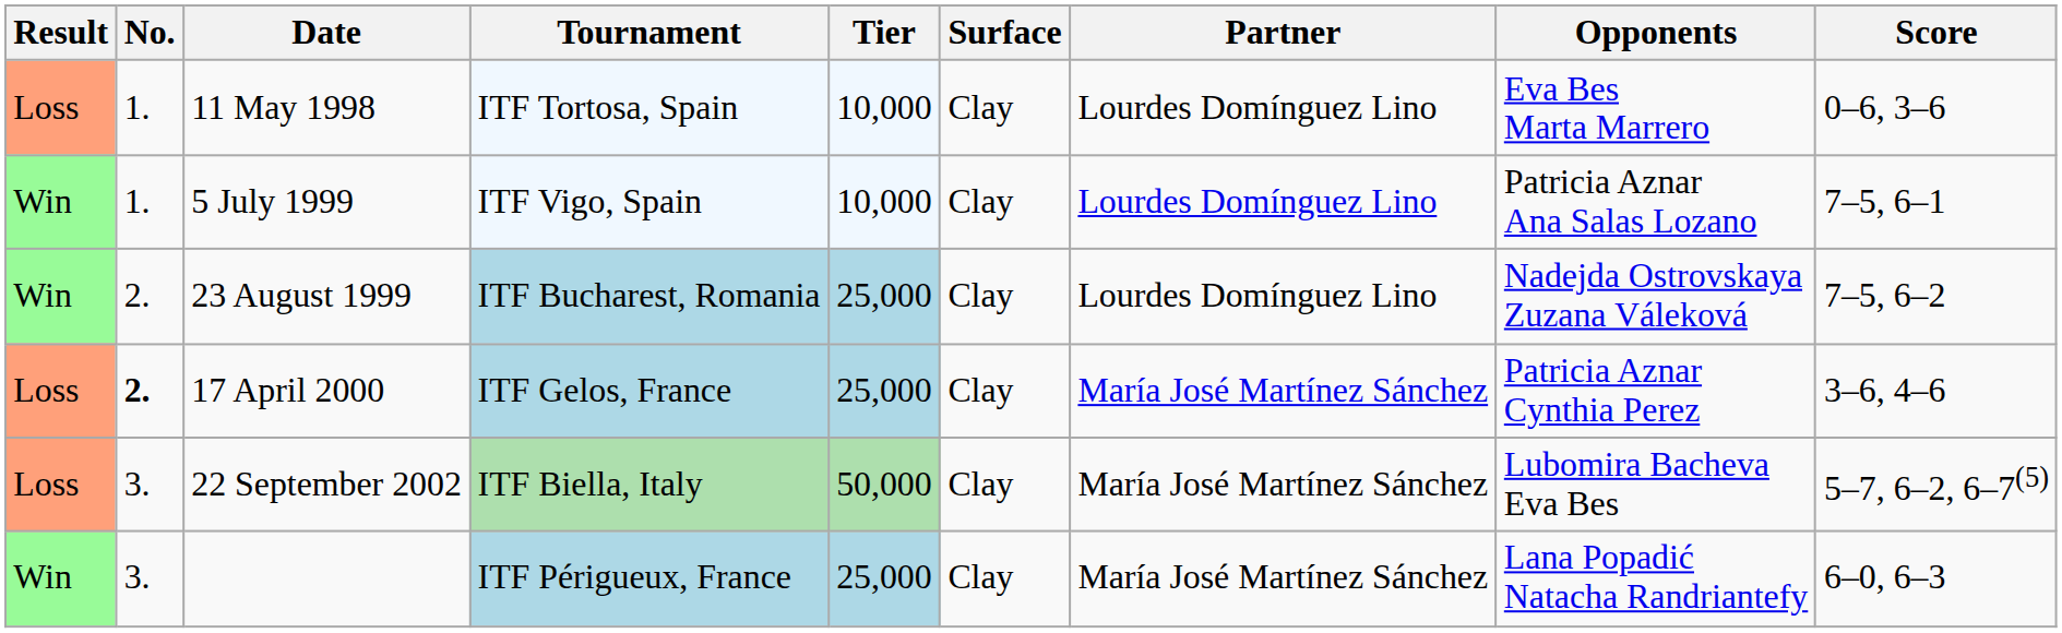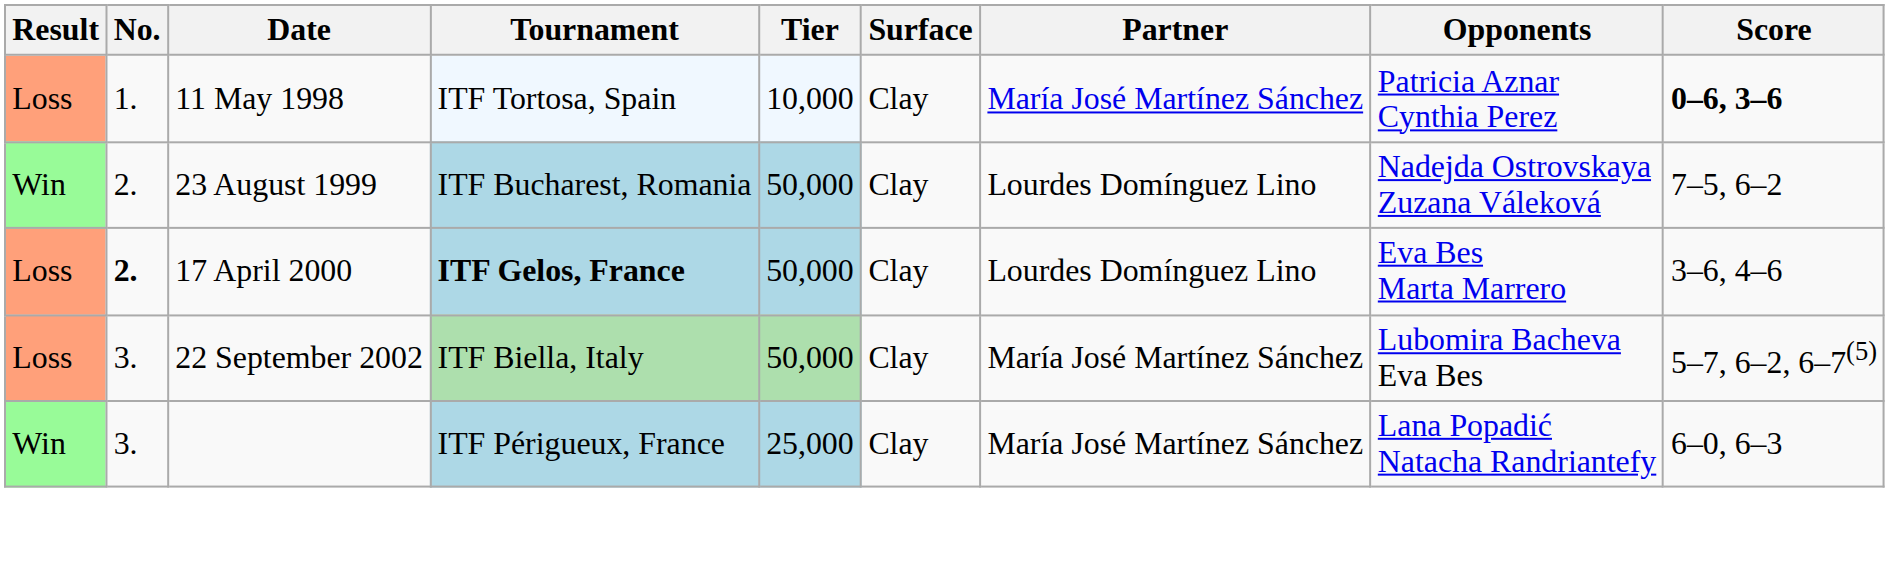11 May 1998 | Partner: Lourdes Domínguez Lino -> María José Martínez Sánchez
11 May 1998 | Opponents: Eva Bes Marta Marrero -> Patricia Aznar Cynthia Perez
11 May 1998 | Score: normal -> bold
- row: Win | 1. | 5 July 1999 | ITF Vigo, Spain | 10,000 | Clay | Lourdes Domínguez Lino | Patricia Aznar Ana Salas Lozano | 7–5, 6–1
23 August 1999 | Tier: 25,000 -> 50,000
17 April 2000 | Tournament: normal -> bold
17 April 2000 | Tier: 25,000 -> 50,000
17 April 2000 | Partner: María José Martínez Sánchez -> Lourdes Domínguez Lino
17 April 2000 | Opponents: Patricia Aznar Cynthia Perez -> Eva Bes Marta Marrero
